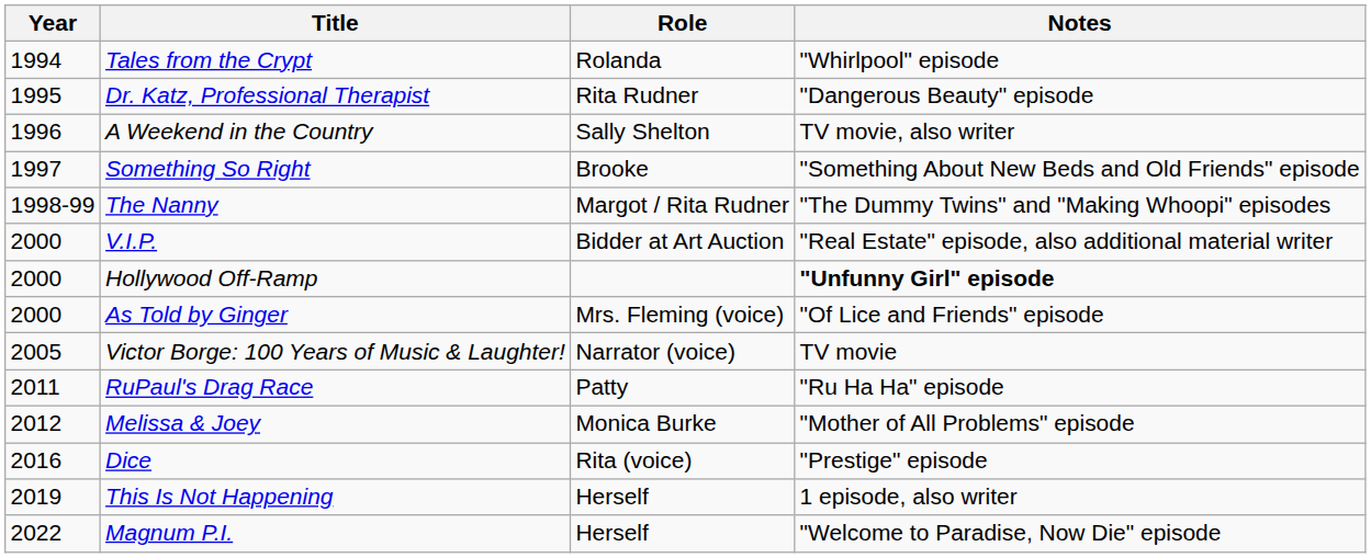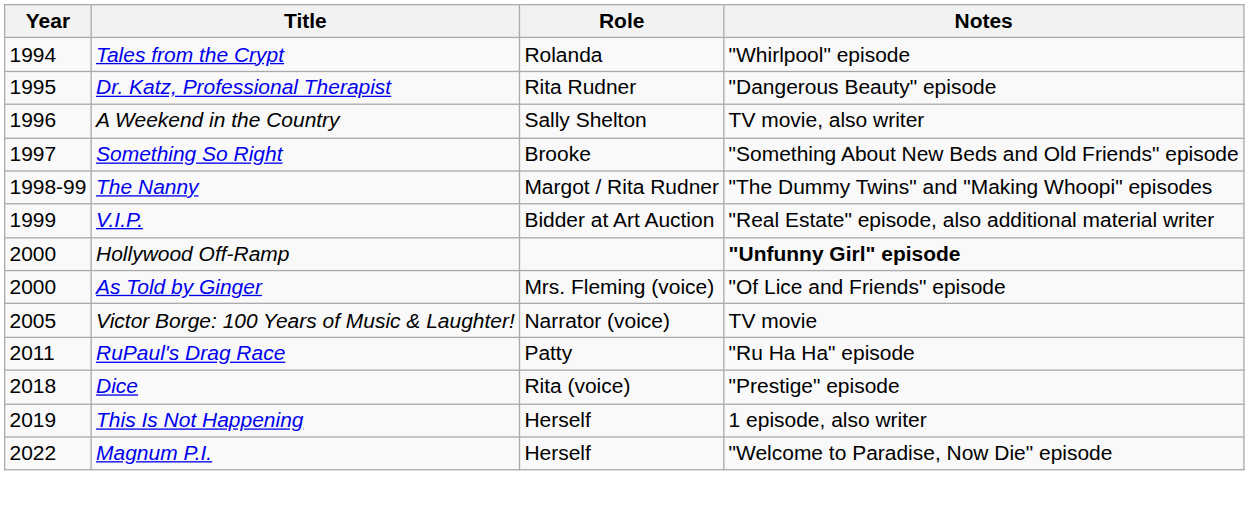V.I.P. | Year: 2000 -> 1999
- row: 2012 | Melissa & Joey | Monica Burke | "Mother of All Problems" episode
Dice | Year: 2016 -> 2018
